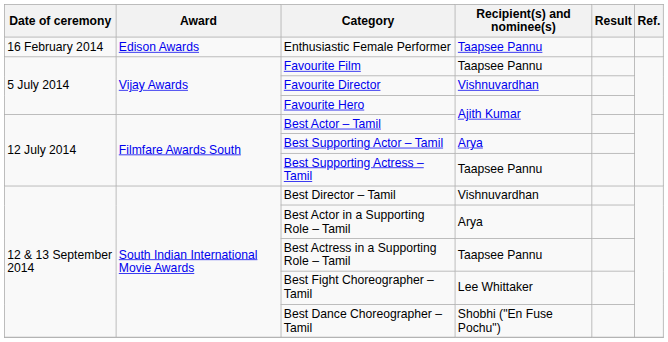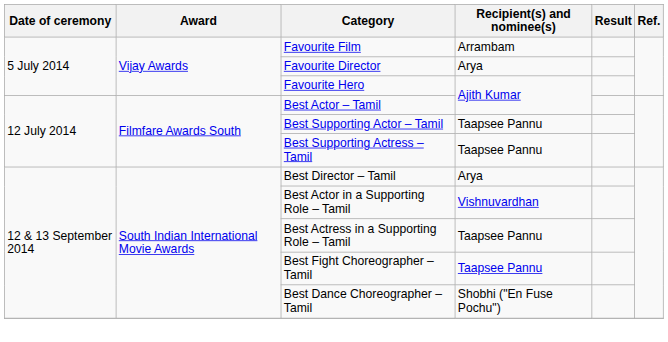- row: 16 February 2014 | Edison Awards | Enthusiastic Female Performer | Taapsee Pannu
Favourite Film | Recipient(s) and nominee(s): Taapsee Pannu -> Arrambam
Favourite Director | Recipient(s) and nominee(s): Vishnuvardhan -> Arya
Best Supporting Actor – Tamil | Recipient(s) and nominee(s): Arya -> Taapsee Pannu
Best Director – Tamil | Recipient(s) and nominee(s): Vishnuvardhan -> Arya
Best Actor in a Supporting Role – Tamil | Recipient(s) and nominee(s): Arya -> Vishnuvardhan
Best Fight Choreographer – Tamil | Recipient(s) and nominee(s): Lee Whittaker -> Taapsee Pannu
